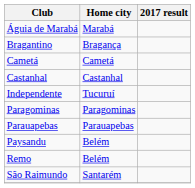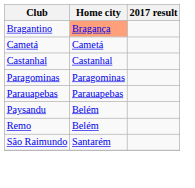- row: Águia de Marabá | Marabá
Bragantino | Home city: no background -> lightsalmon background
- row: Independente | Tucuruí
